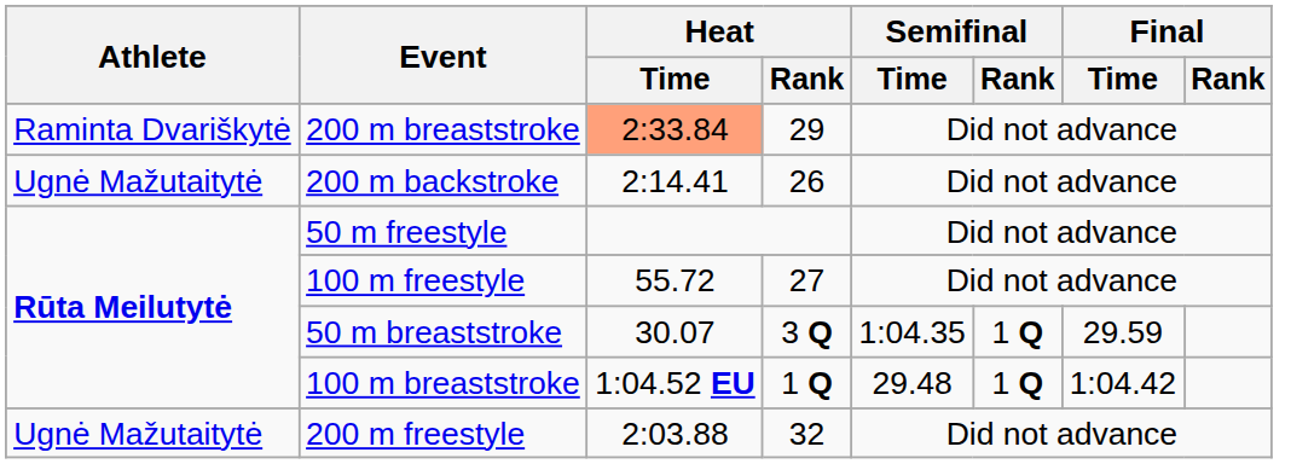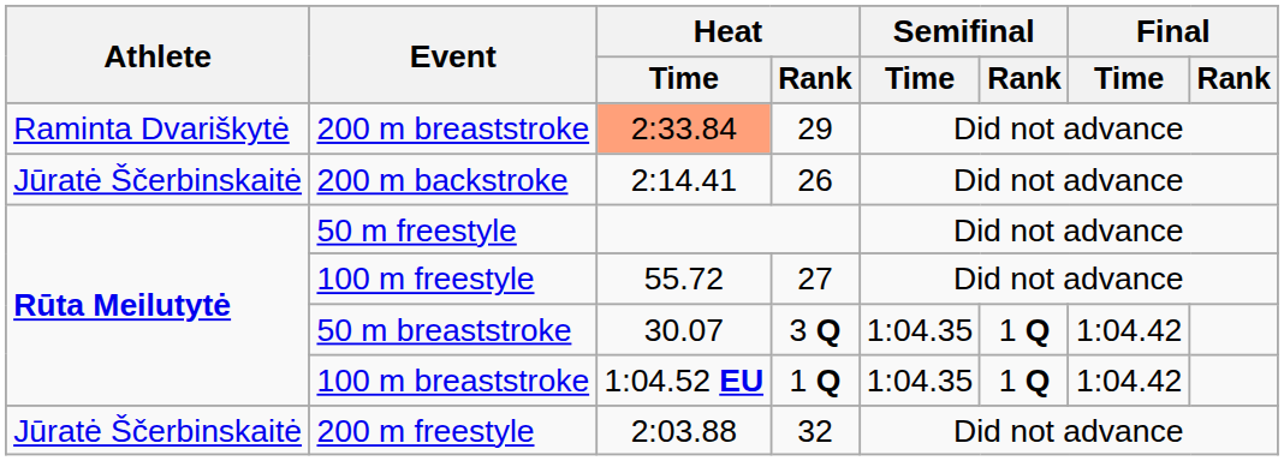200 m backstroke | Athlete: Ugnė Mažutaitytė -> Jūratė Ščerbinskaitė
50 m breaststroke | Final / Time: 29.59 -> 1:04.42
100 m breaststroke | Semifinal / Time: 29.48 -> 1:04.35
200 m freestyle | Athlete: Ugnė Mažutaitytė -> Jūratė Ščerbinskaitė
